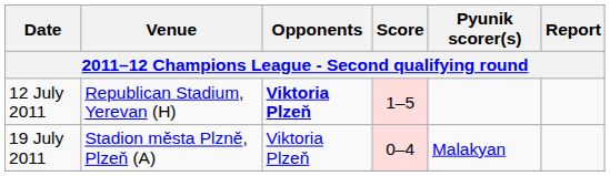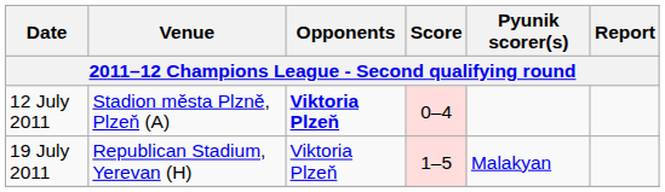12 July 2011 | Venue: Republican Stadium, Yerevan (H) -> Stadion města Plzně, Plzeň (A)
12 July 2011 | Score: 1–5 -> 0–4
19 July 2011 | Venue: Stadion města Plzně, Plzeň (A) -> Republican Stadium, Yerevan (H)
19 July 2011 | Score: 0–4 -> 1–5
